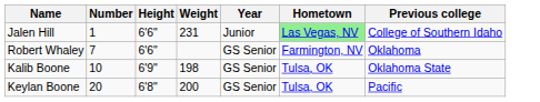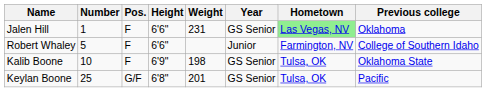+ column: Pos. | F | F | F | G/F
Jalen Hill | Year: Junior -> GS Senior
Jalen Hill | Previous college: College of Southern Idaho -> Oklahoma
Robert Whaley | Number: 7 -> 5
Robert Whaley | Year: GS Senior -> Junior
Robert Whaley | Previous college: Oklahoma -> College of Southern Idaho
Keylan Boone | Number: 20 -> 25
Keylan Boone | Weight: 200 -> 201
